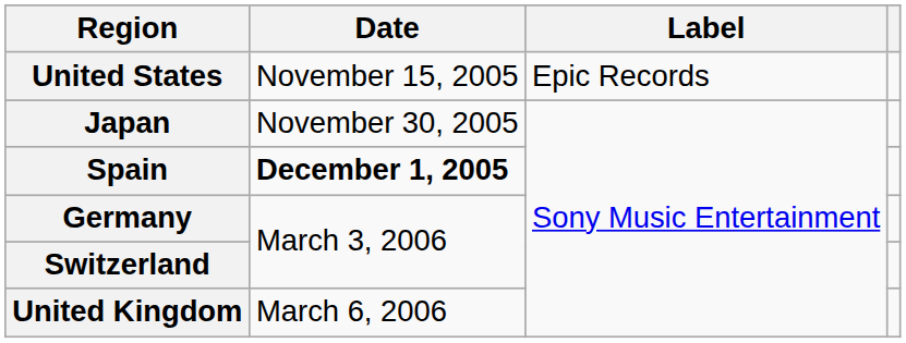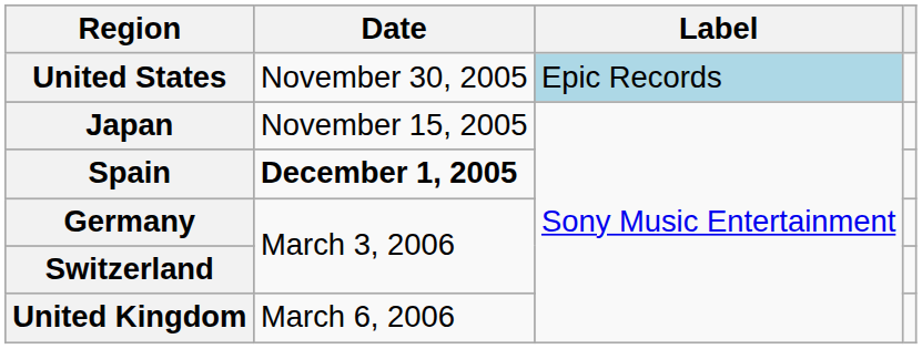United States | Date: November 15, 2005 -> November 30, 2005
United States | Label: no background -> lightblue background
Japan | Date: November 30, 2005 -> November 15, 2005
